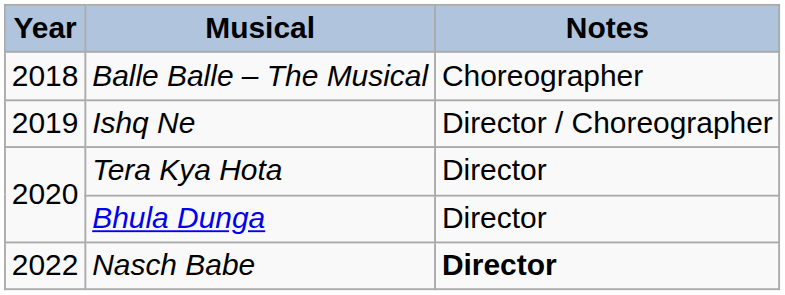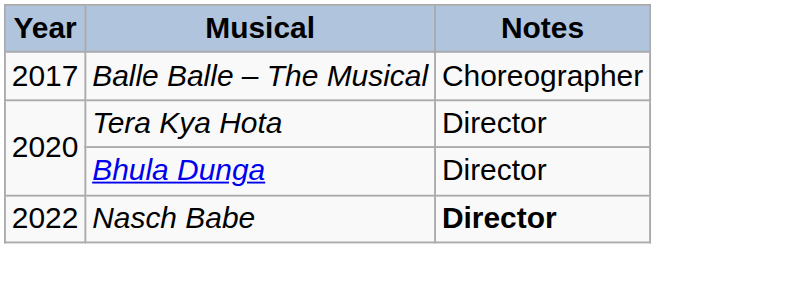Balle Balle – The Musical | Year: 2018 -> 2017
- row: 2019 | Ishq Ne | Director / Choreographer
